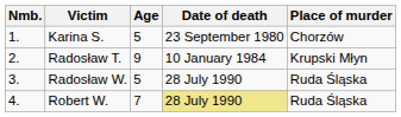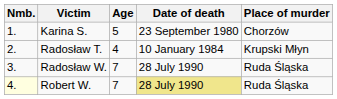Radosław T. | Age: 9 -> 4
Radosław W. | Age: 5 -> 7
Robert W. | Nmb.: no background -> lightyellow background
